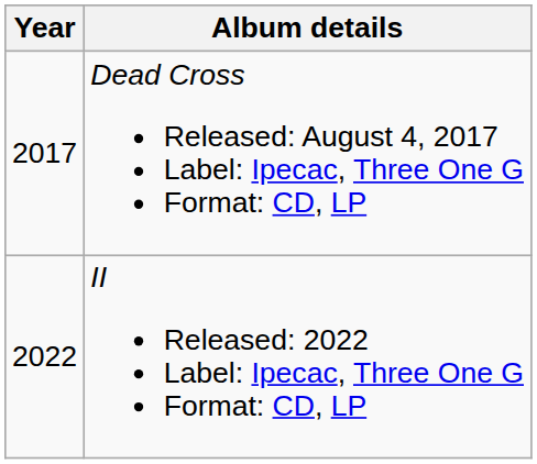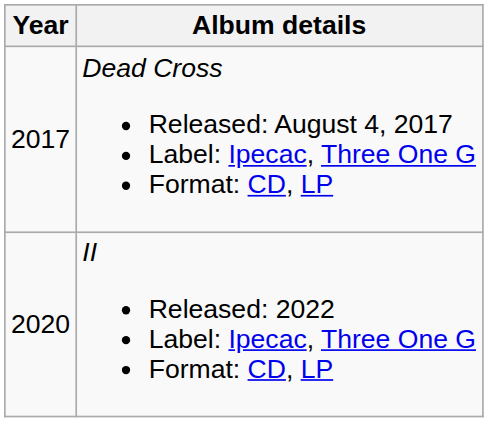II Released: 2022 Label: Ipecac, Three One G Format: CD, LP | Year: 2022 -> 2020
